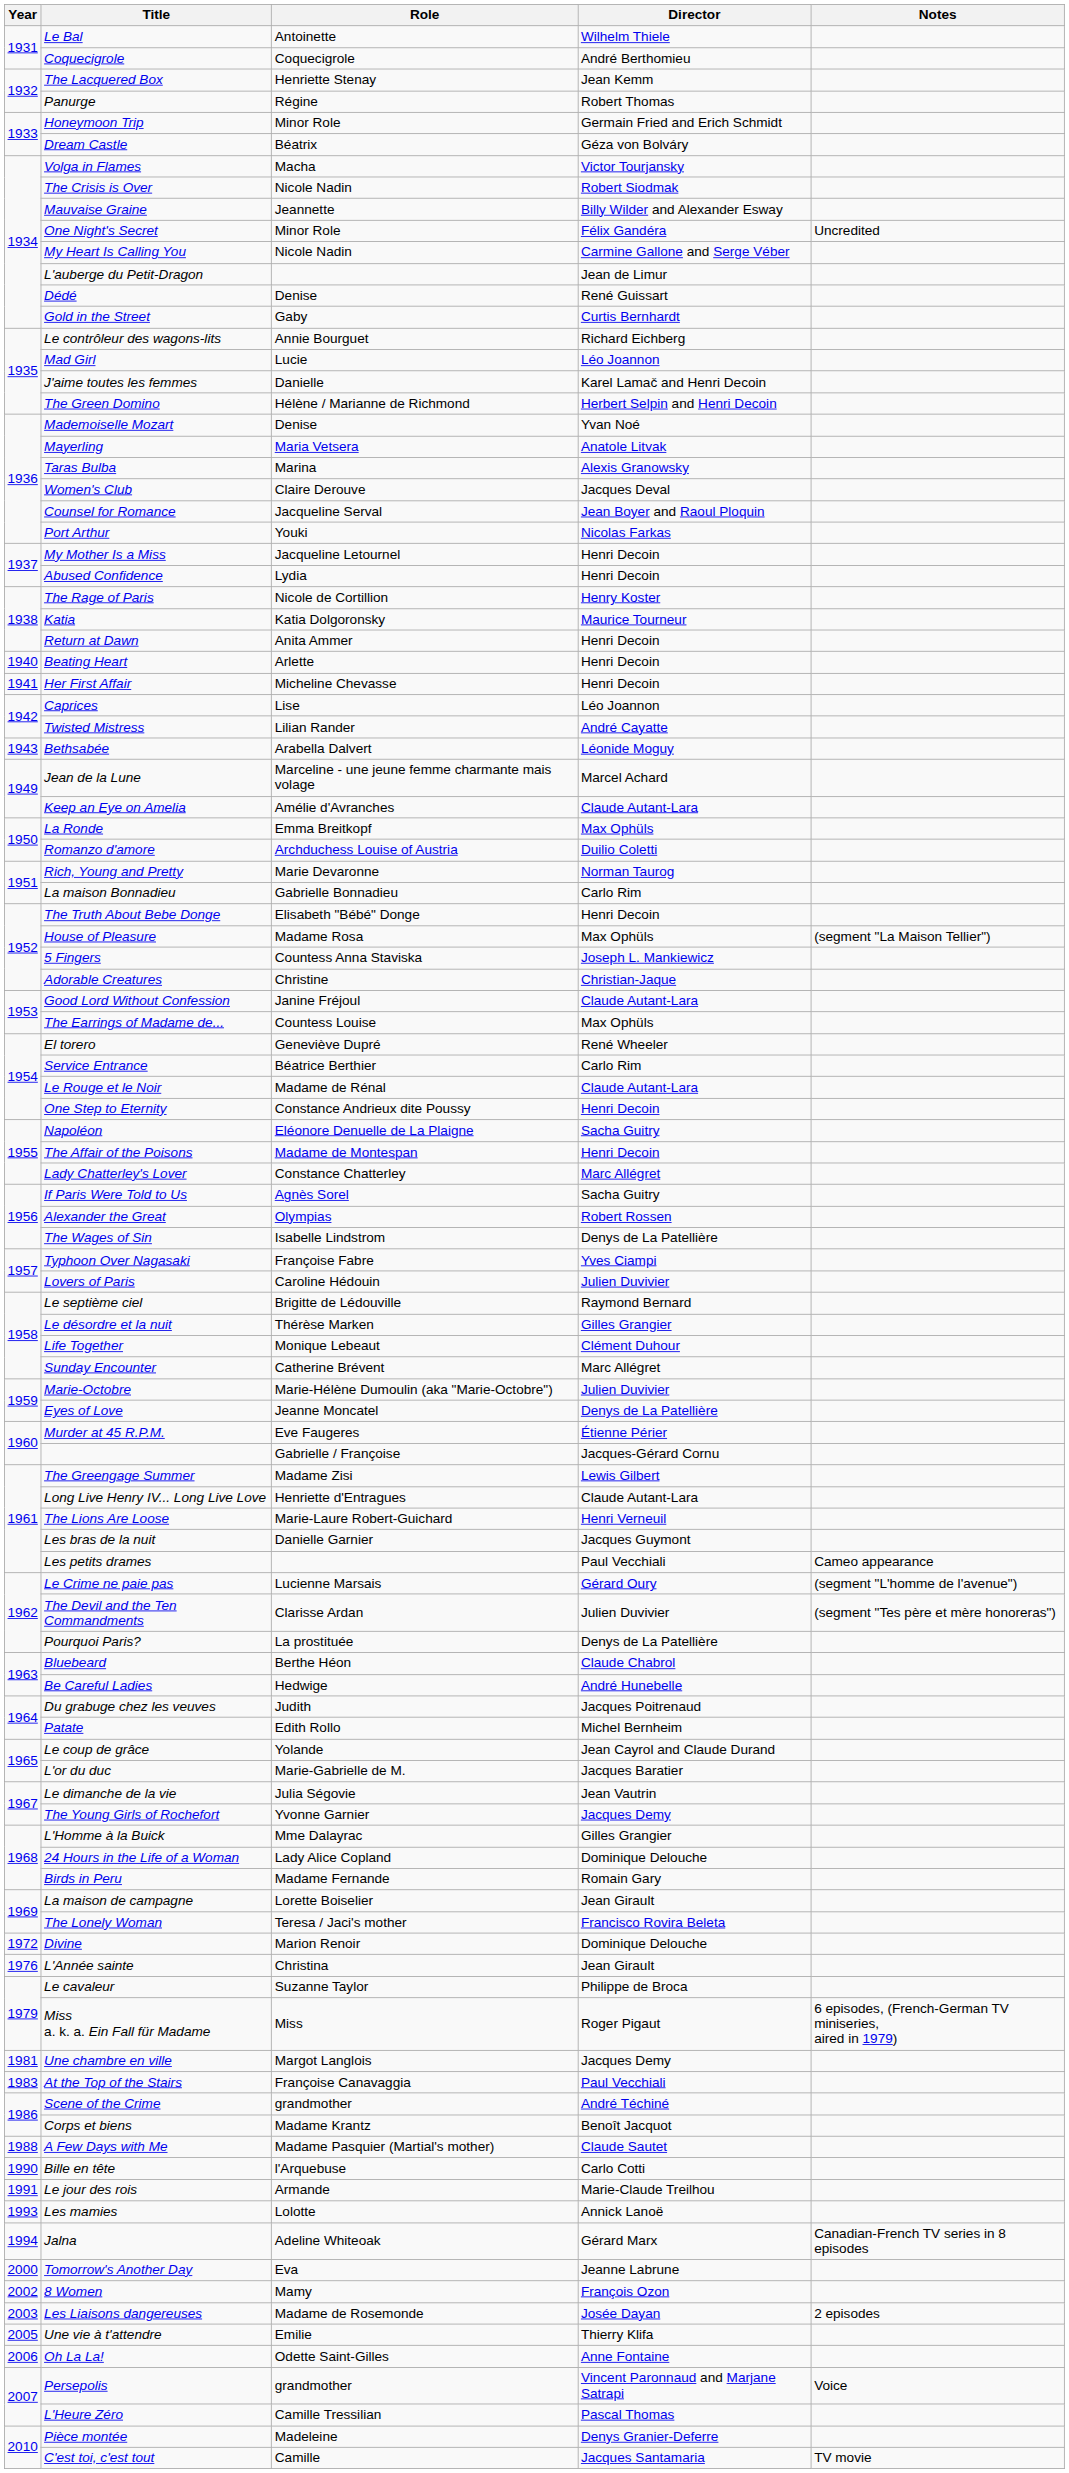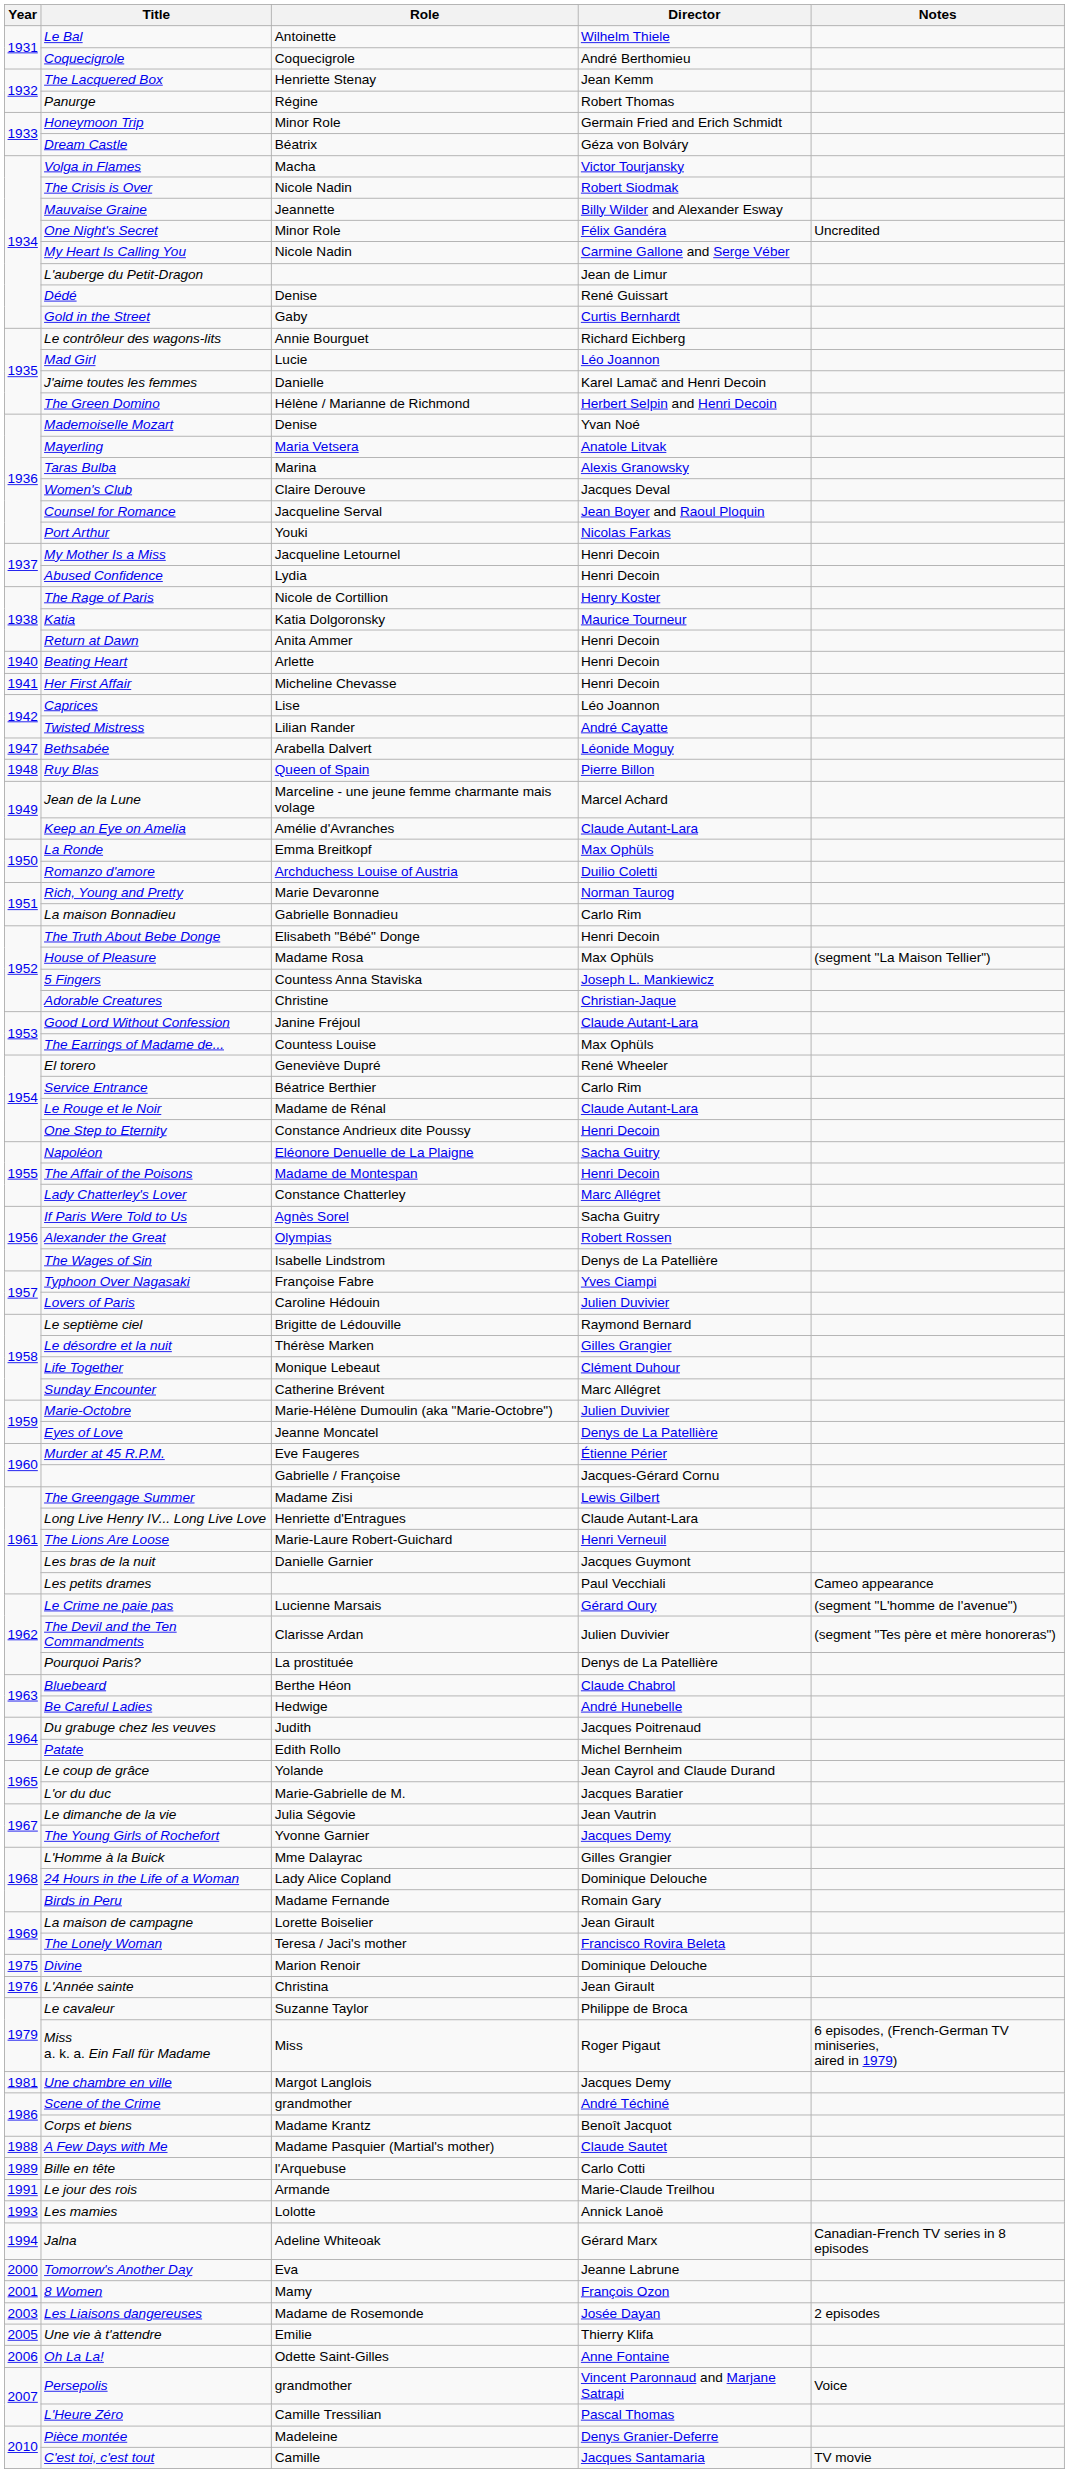Bethsabée | Year: 1943 -> 1947
+ row: 1948 | Ruy Blas | Queen of Spain | Pierre Billon
Divine | Year: 1972 -> 1975
- row: 1983 | At the Top of the Stairs | Françoise Canavaggia | Paul Vecchiali
Bille en tête | Year: 1990 -> 1989
8 Women | Year: 2002 -> 2001
